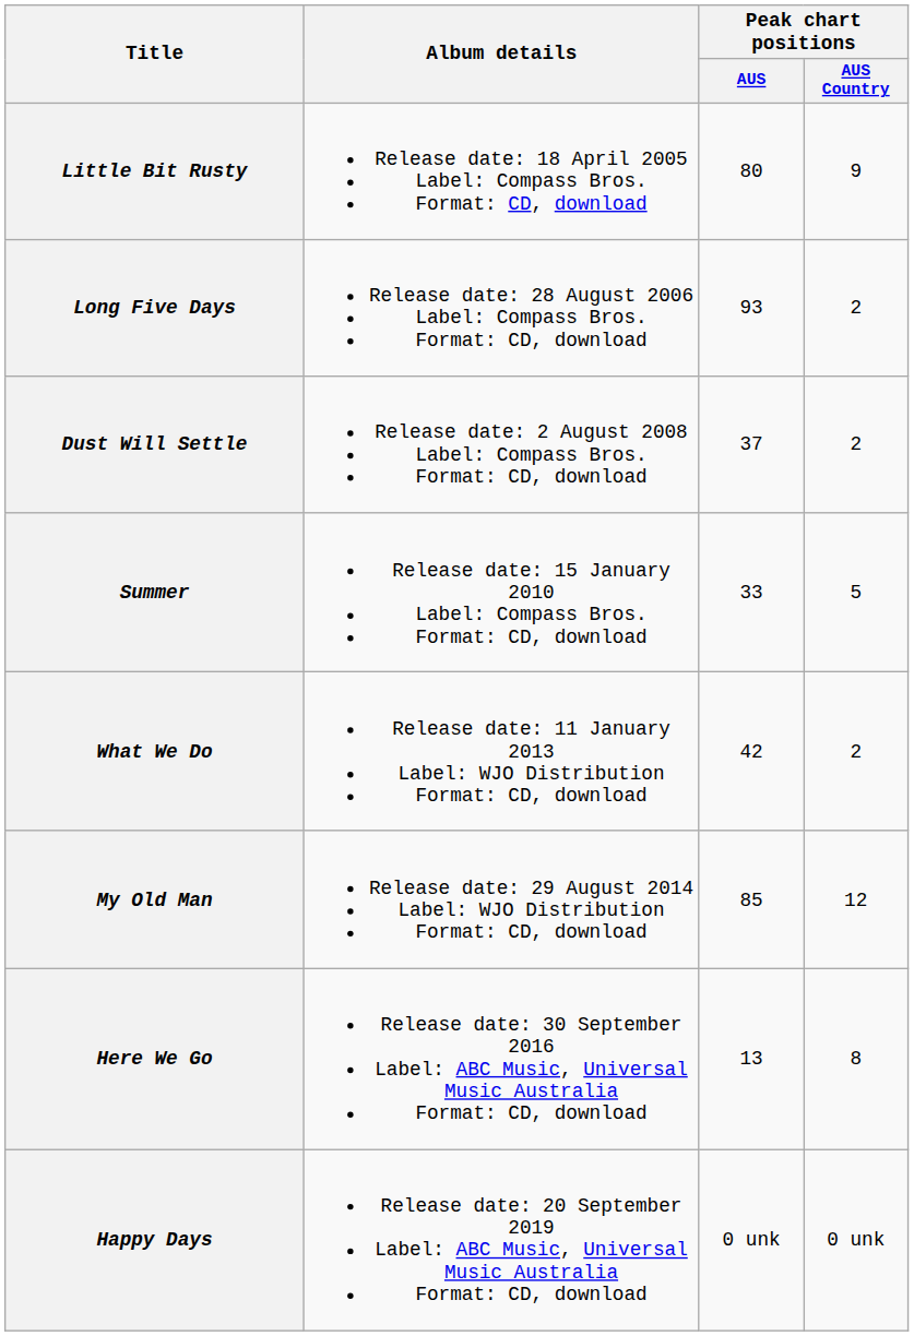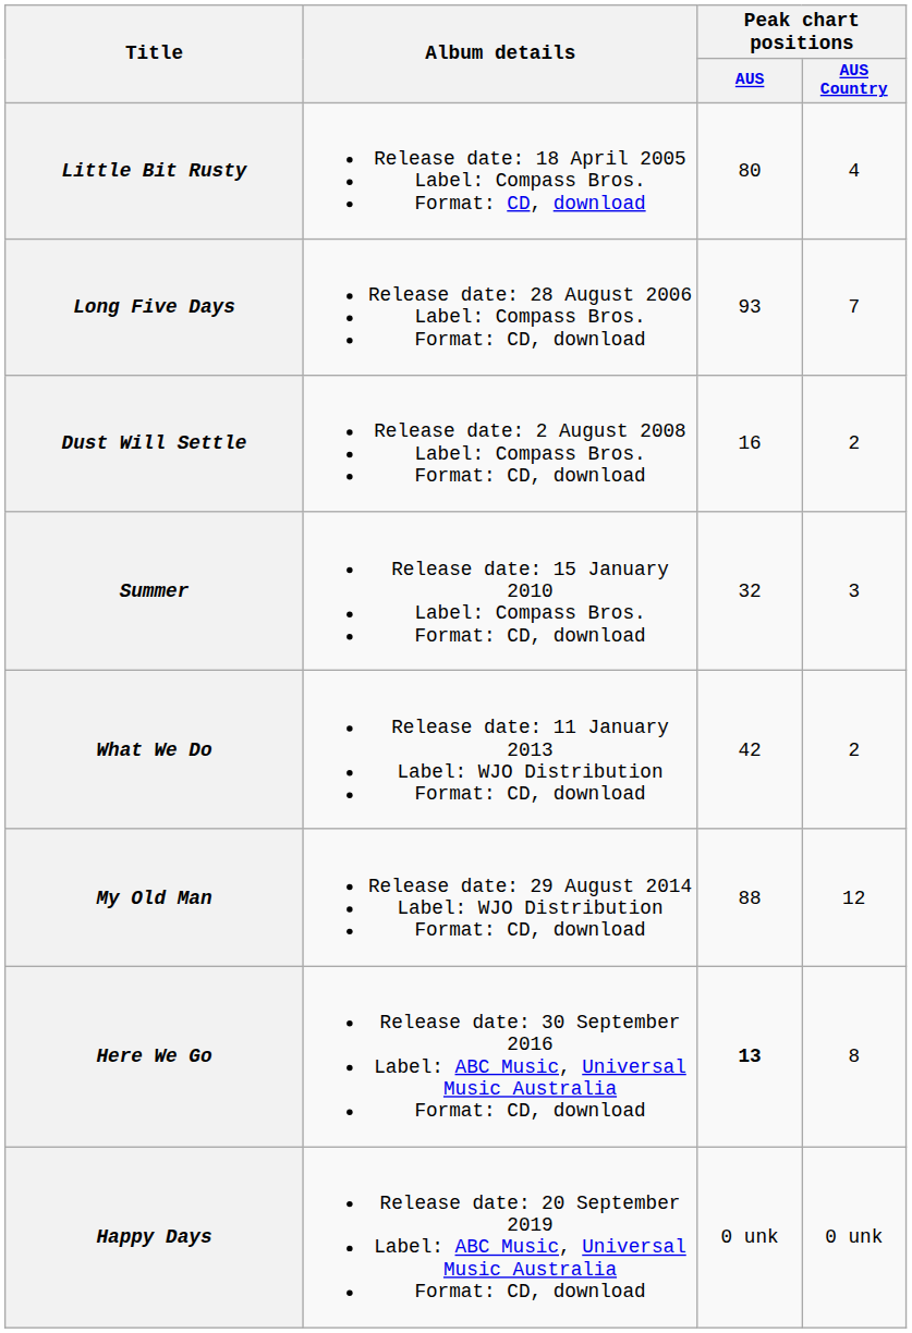Little Bit Rusty | Peak chart positions / AUS Country: 9 -> 4
Long Five Days | Peak chart positions / AUS Country: 2 -> 7
Dust Will Settle | Peak chart positions / AUS: 37 -> 16
Summer | Peak chart positions / AUS: 33 -> 32
Summer | Peak chart positions / AUS Country: 5 -> 3
My Old Man | Peak chart positions / AUS: 85 -> 88
Here We Go | Peak chart positions / AUS: normal -> bold
